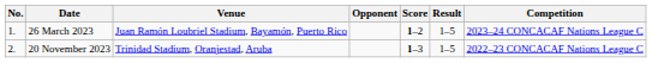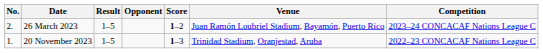columns swapped: Venue <-> Result
26 March 2023 | No.: 1. -> 2.
20 November 2023 | No.: 2. -> 1.
